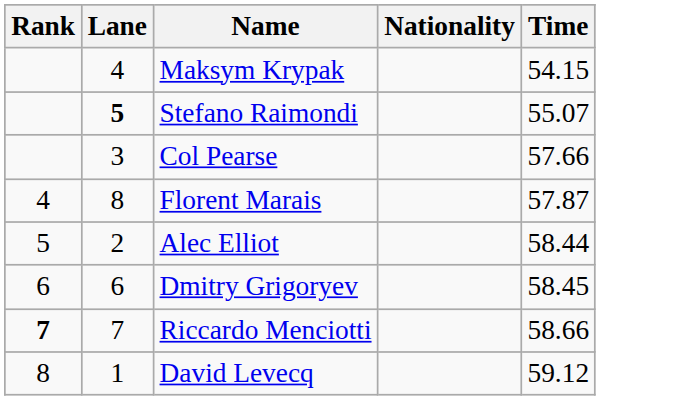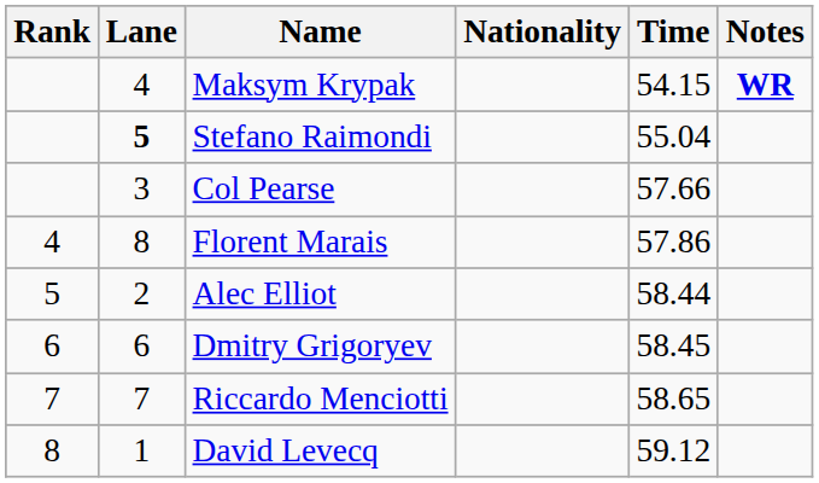+ column: Notes | WR
Stefano Raimondi | Time: 55.07 -> 55.04
Florent Marais | Time: 57.87 -> 57.86
Riccardo Menciotti | Rank: bold -> normal
Riccardo Menciotti | Time: 58.66 -> 58.65
